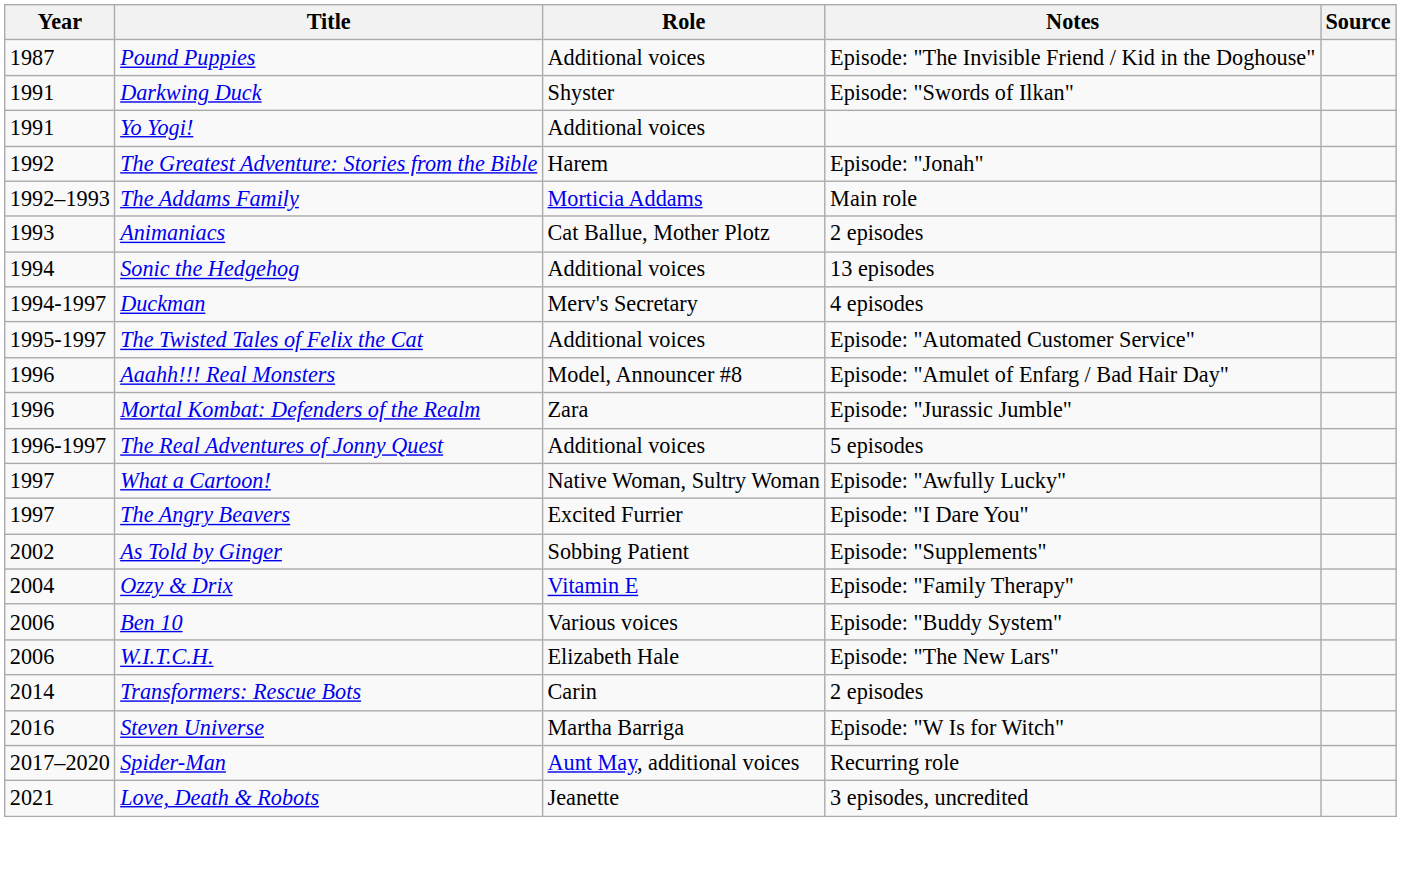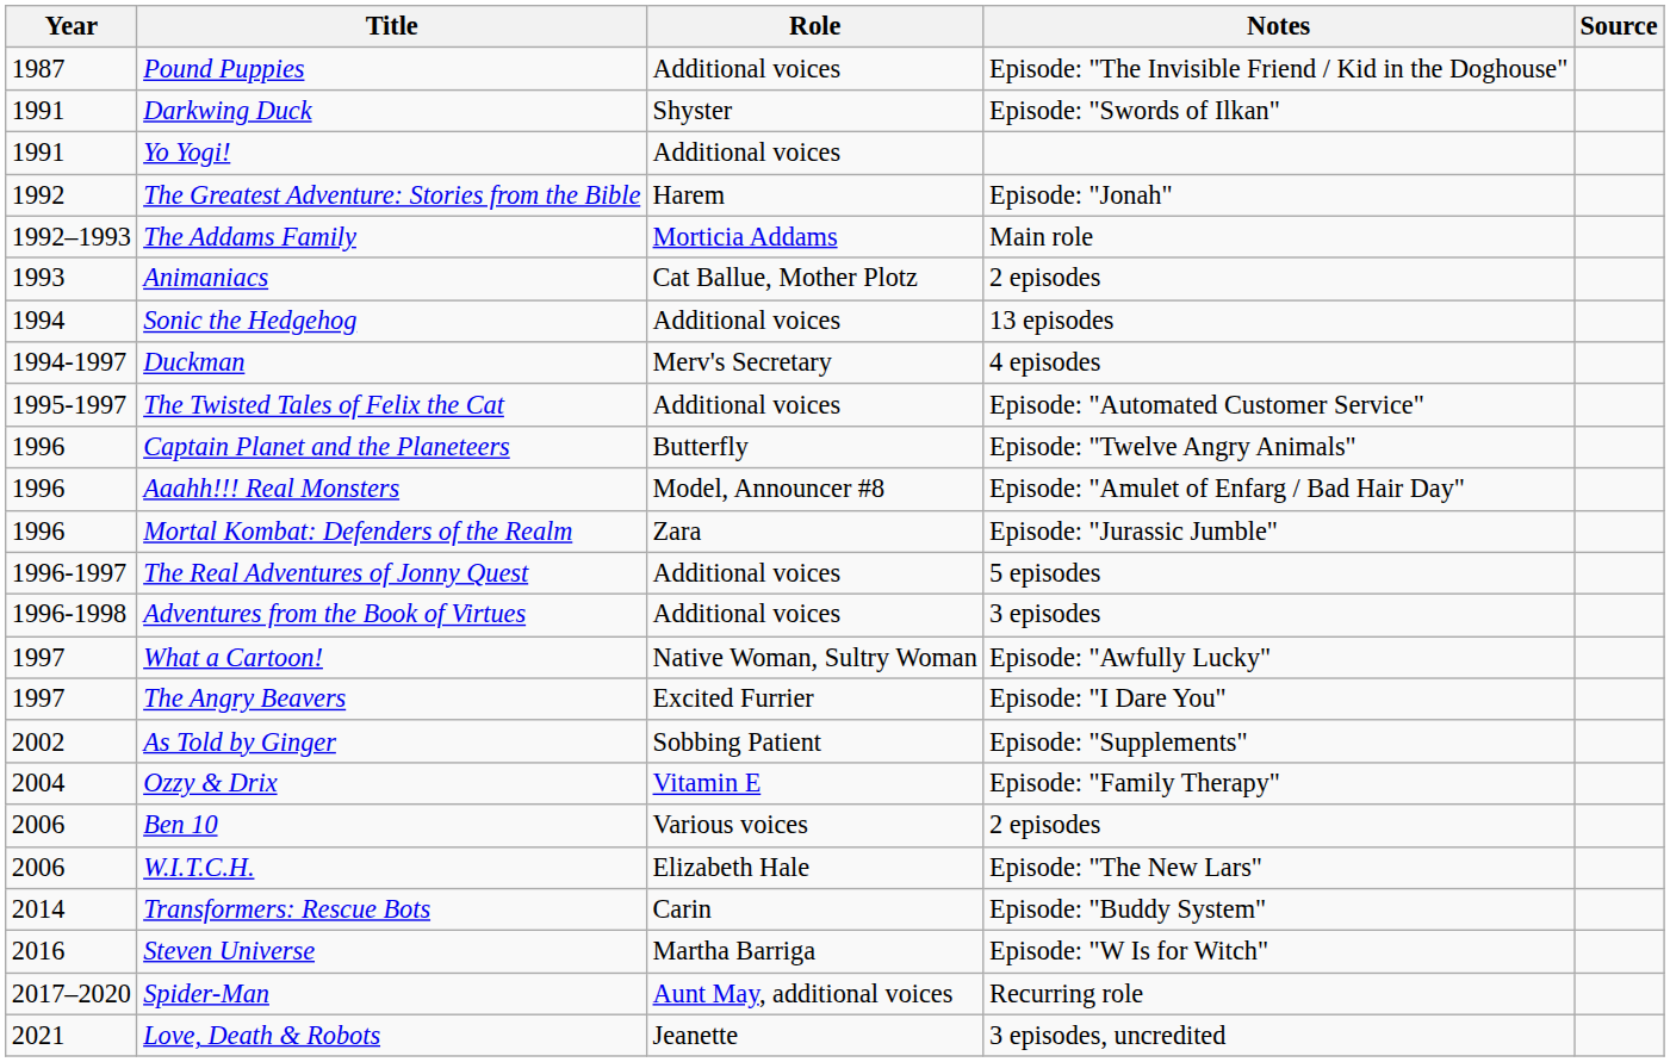+ row: 1996 | Captain Planet and the Planeteers | Butterfly | Episode: "Twelve Angry Animals"
+ row: 1996-1998 | Adventures from the Book of Virtues | Additional voices | 3 episodes
Ben 10 | Notes: Episode: "Buddy System" -> 2 episodes
Transformers: Rescue Bots | Notes: 2 episodes -> Episode: "Buddy System"
